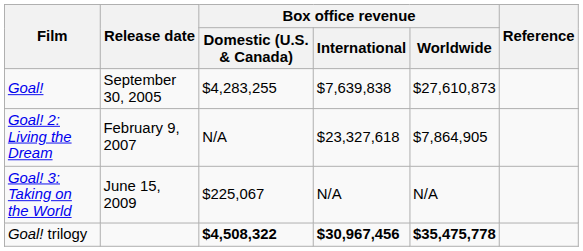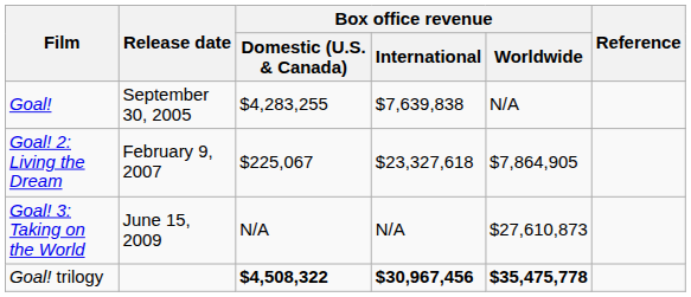Goal! | Box office revenue / Worldwide: $27,610,873 -> N/A
Goal! 2: Living the Dream | Box office revenue / Domestic (U.S. & Canada): N/A -> $225,067
Goal! 3: Taking on the World | Box office revenue / Domestic (U.S. & Canada): $225,067 -> N/A
Goal! 3: Taking on the World | Box office revenue / Worldwide: N/A -> $27,610,873
